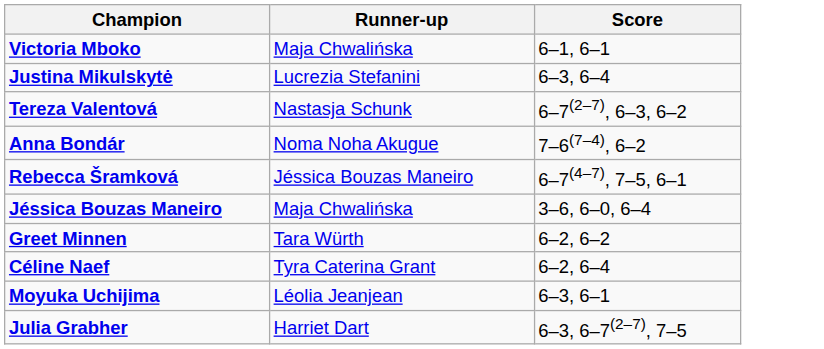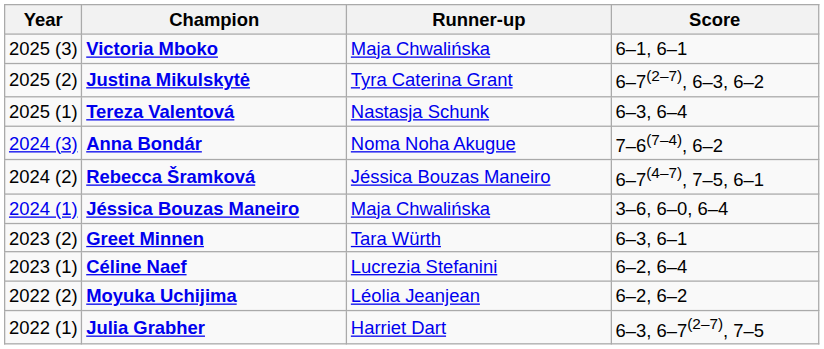+ column: Year | 2025 (3) | 2025 (2) | 2025 (1) | 2024 (3) | 2024 (2) | 2024 (1) | 2023 (2) | 2023 (1) | 2022 (2) | 2022 (1)
Justina Mikulskytė | Runner-up: Lucrezia Stefanini -> Tyra Caterina Grant
Justina Mikulskytė | Score: 6–3, 6–4 -> 6–7(2–7), 6–3, 6–2
Tereza Valentová | Score: 6–7(2–7), 6–3, 6–2 -> 6–3, 6–4
Greet Minnen | Score: 6–2, 6–2 -> 6–3, 6–1
Céline Naef | Runner-up: Tyra Caterina Grant -> Lucrezia Stefanini
Moyuka Uchijima | Score: 6–3, 6–1 -> 6–2, 6–2
